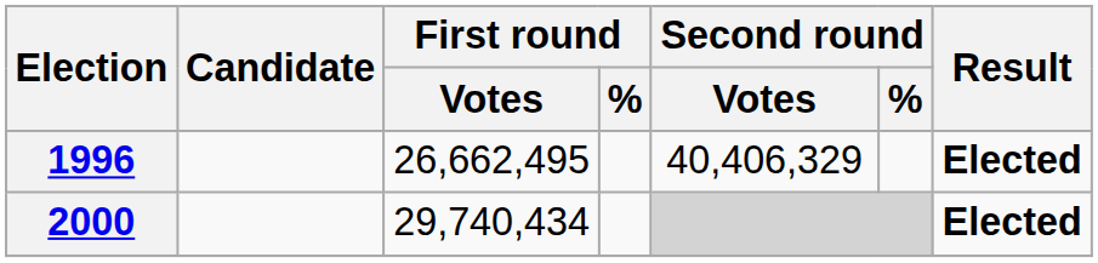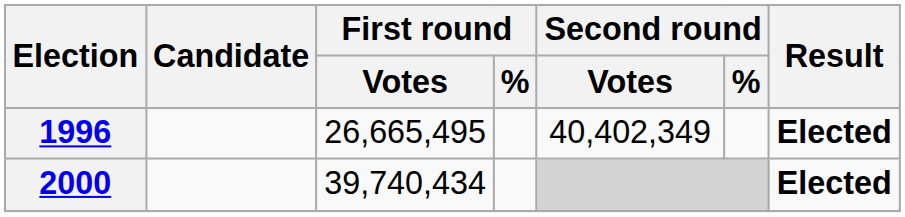1996 | First round / Votes: 26,662,495 -> 26,665,495
1996 | Second round / Votes: 40,406,329 -> 40,402,349
2000 | First round / Votes: 29,740,434 -> 39,740,434
